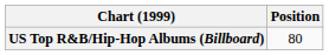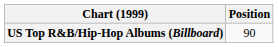US Top R&B/Hip-Hop Albums (Billboard) | Position: 80 -> 90
